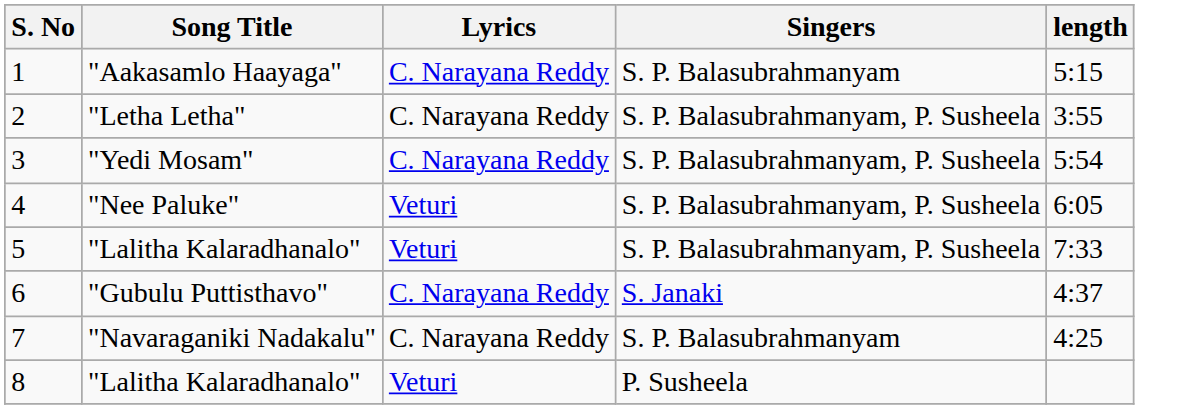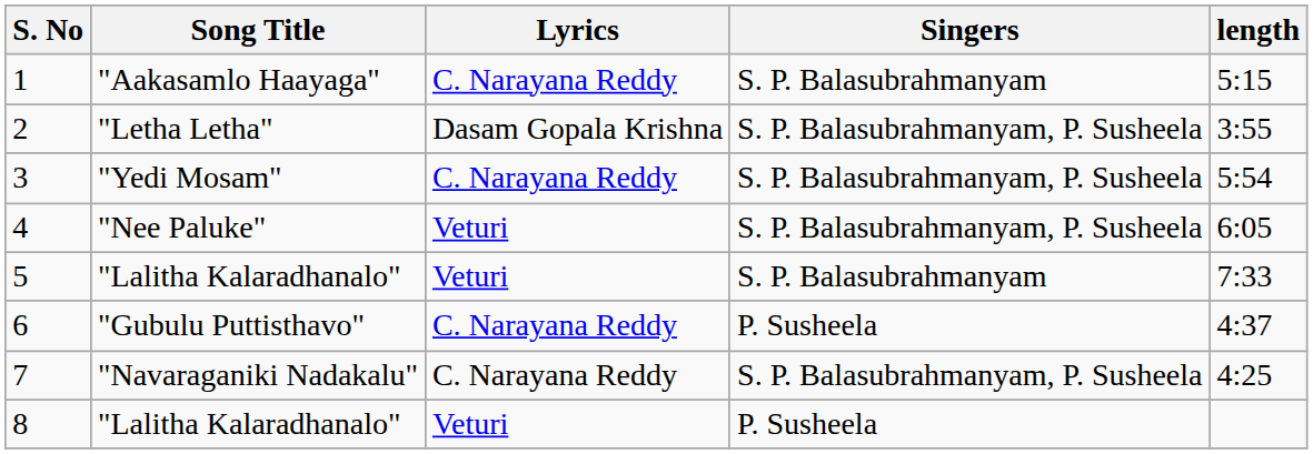2 | Lyrics: C. Narayana Reddy -> Dasam Gopala Krishna
5 | Singers: S. P. Balasubrahmanyam, P. Susheela -> S. P. Balasubrahmanyam
6 | Singers: S. Janaki -> P. Susheela
7 | Singers: S. P. Balasubrahmanyam -> S. P. Balasubrahmanyam, P. Susheela
